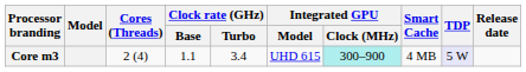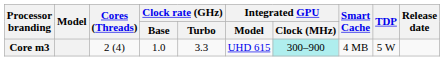Core m3 | Clock rate (GHz) / Base: 1.1 -> 1.0
Core m3 | Clock rate (GHz) / Turbo: 3.4 -> 3.3
Core m3 | TDP: lavender background -> no background
